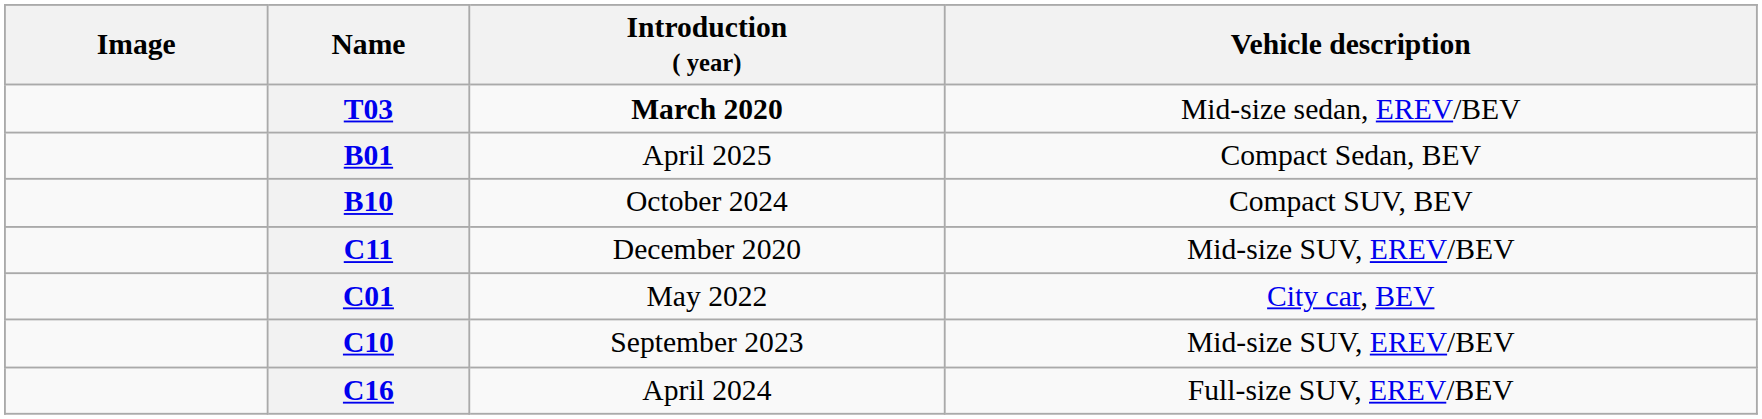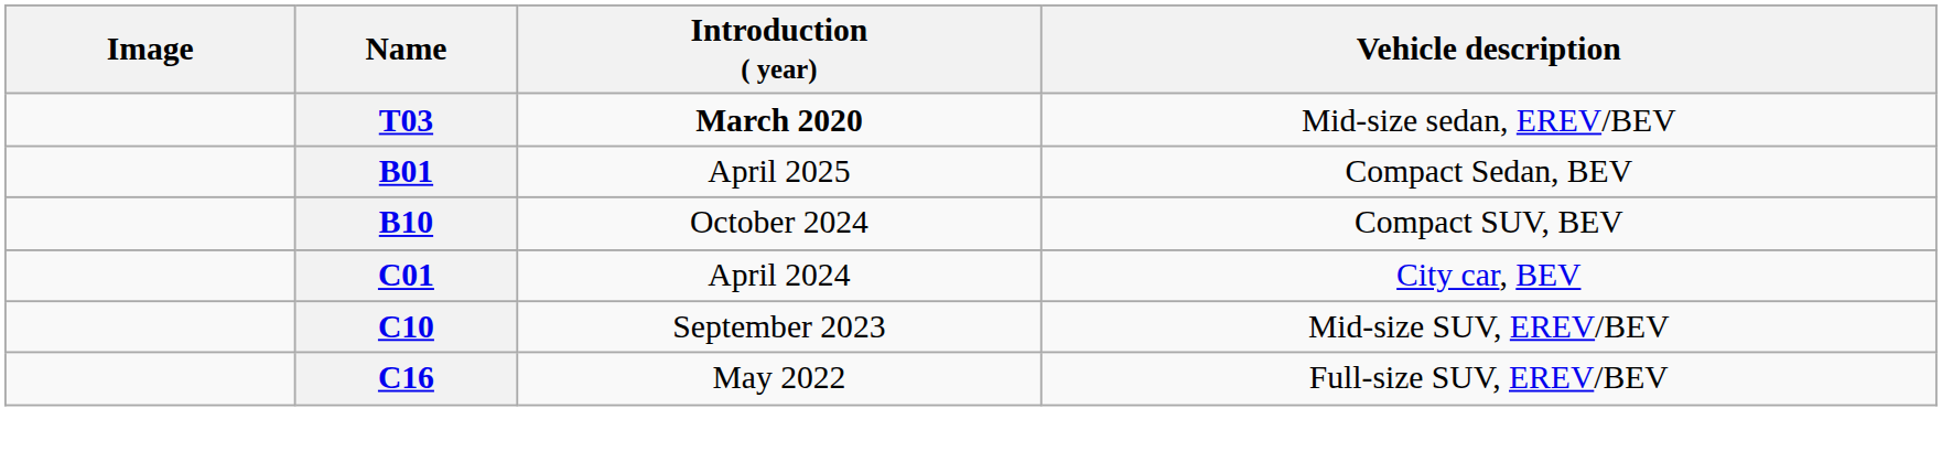- row: C11 | December 2020 | Mid-size SUV, EREV/BEV
C01 | Introduction ( year): May 2022 -> April 2024
C16 | Introduction ( year): April 2024 -> May 2022
